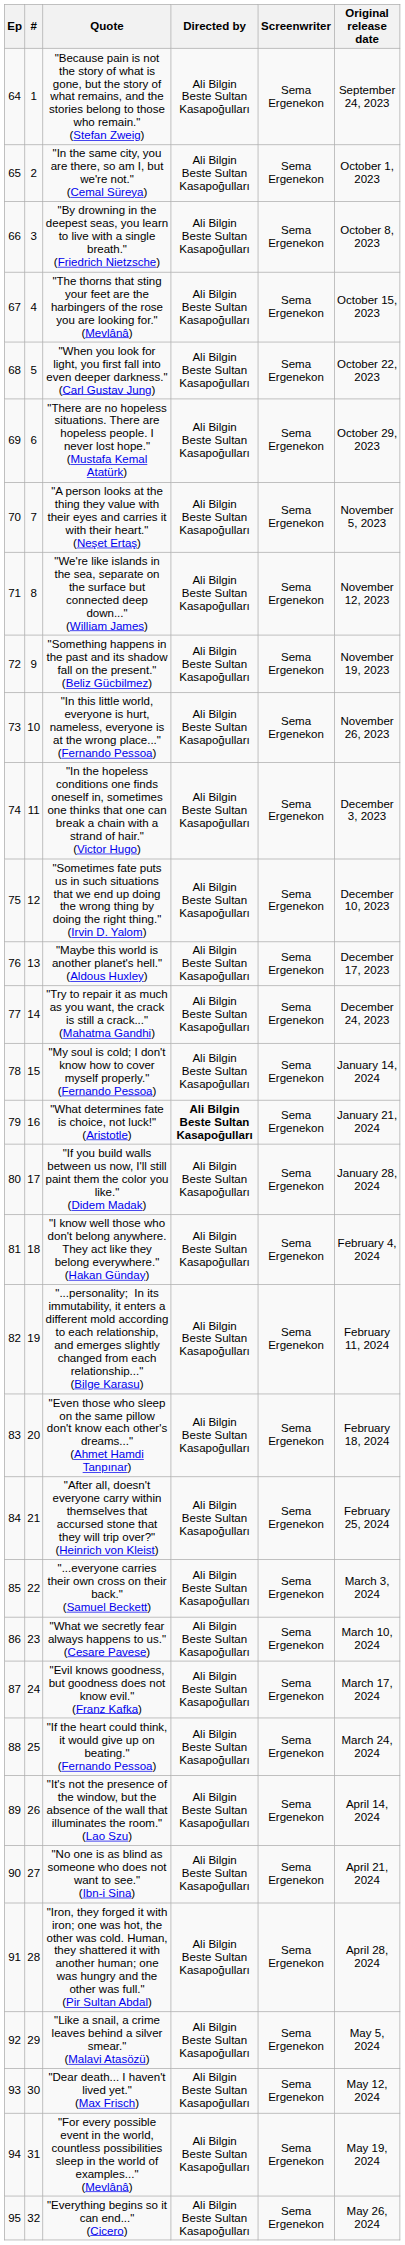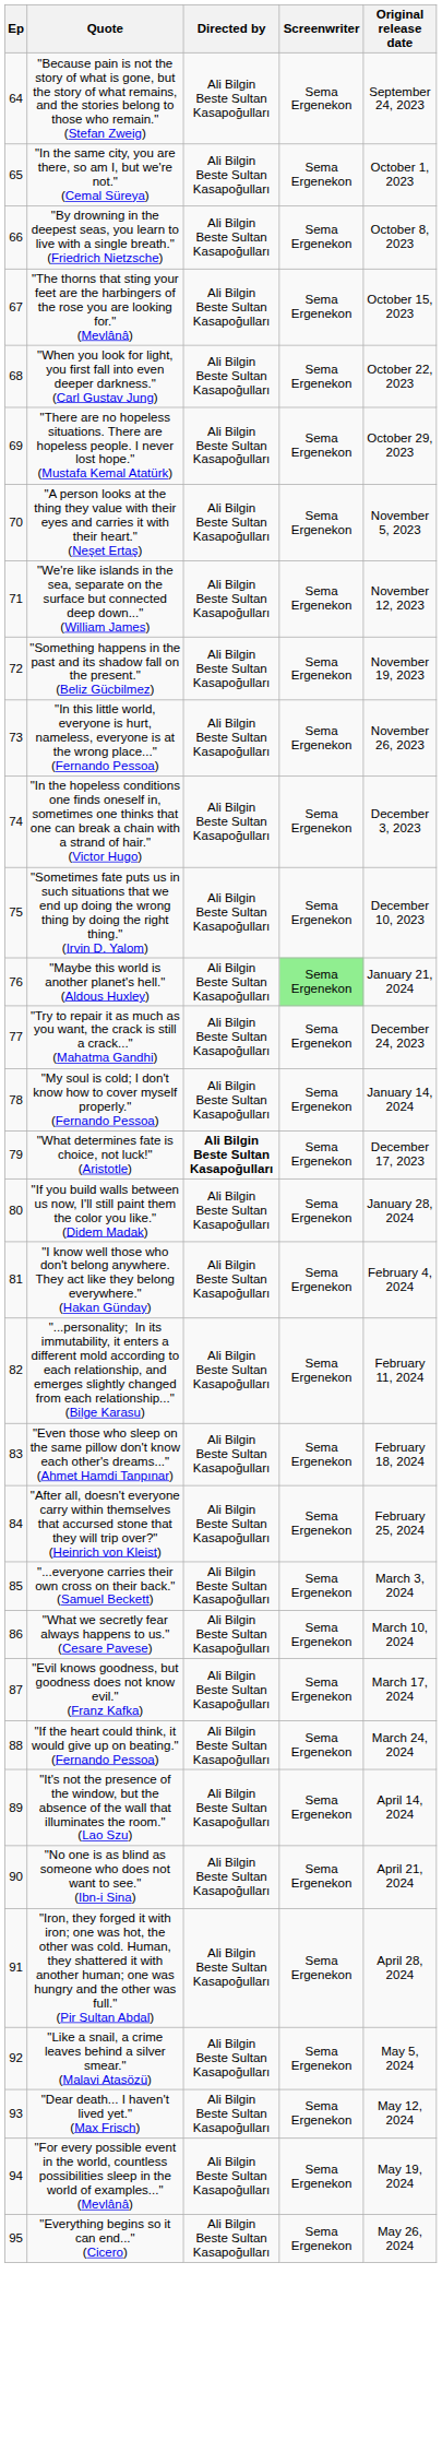- column: # | 1 | 2 | 3 | 4 | 5 | 6 | 7 | 8 | 9 | 10 | 11 | 12 | 13 | 14 | 15 | 16 | 17 | 18 | 19 | 20 | 21 | 22 | 23 | 24 | 25 | 26 | 27 | 28 | 29 | 30 | 31 | 32
"Maybe this world is another planet's hell." (Aldous Huxley) | Screenwriter: no background -> lightgreen background
"Maybe this world is another planet's hell." (Aldous Huxley) | Original release date: December 17, 2023 -> January 21, 2024
"What determines fate is choice, not luck!" (Aristotle) | Original release date: January 21, 2024 -> December 17, 2023
